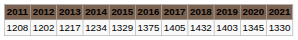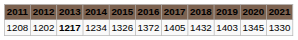1208 | 2013: normal -> bold
1208 | 2015: 1329 -> 1326
1208 | 2016: 1375 -> 1372
